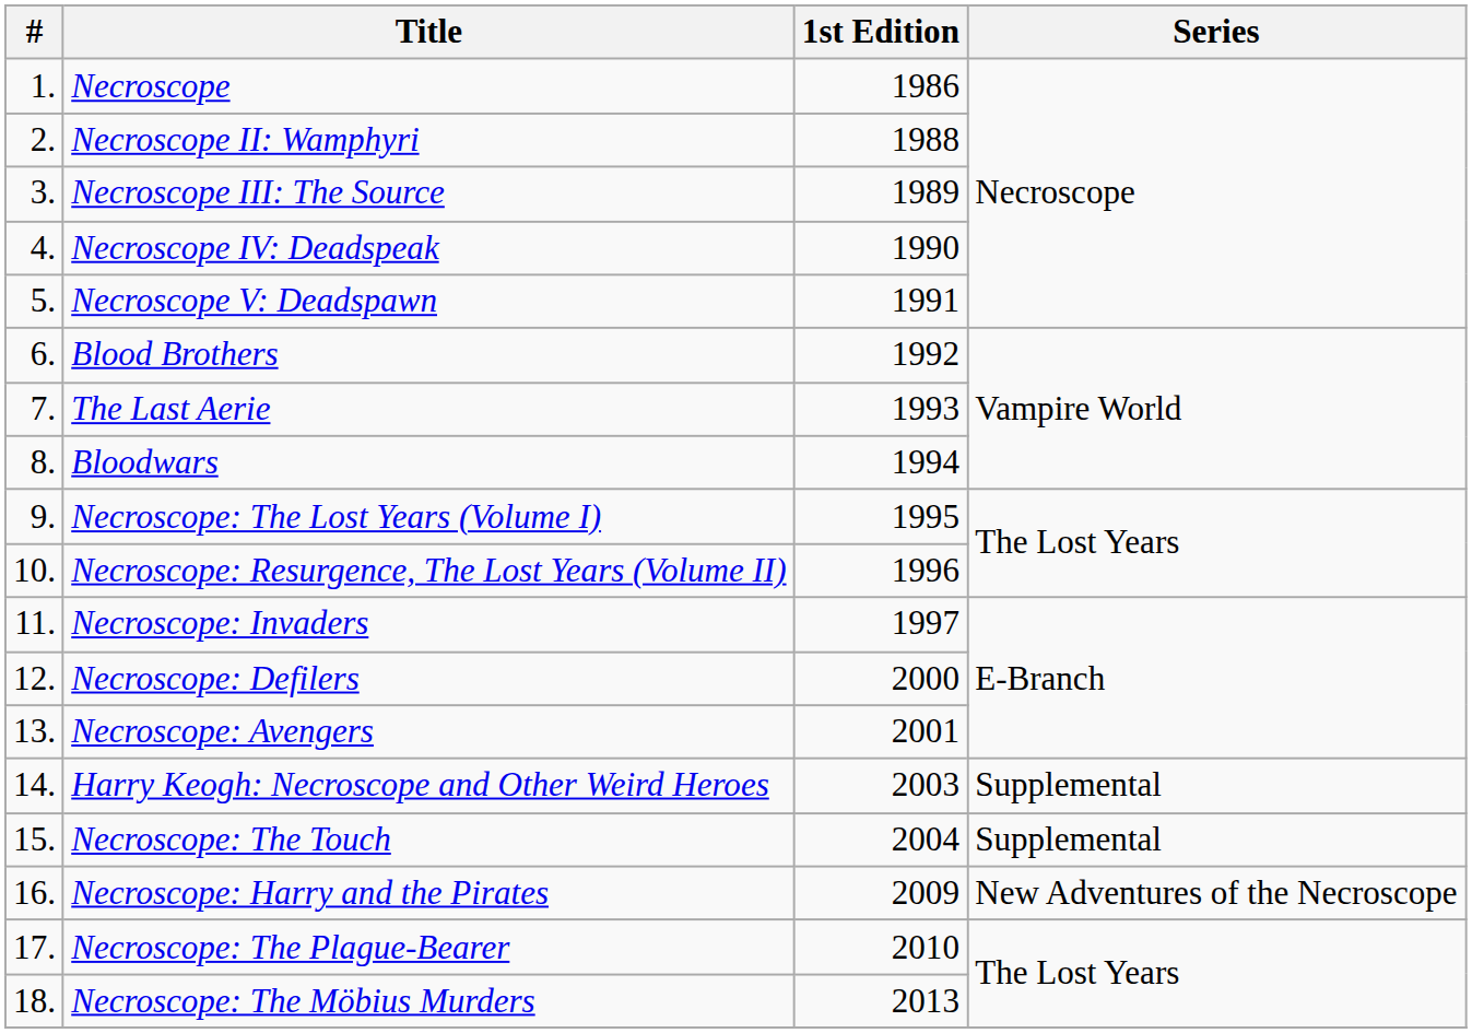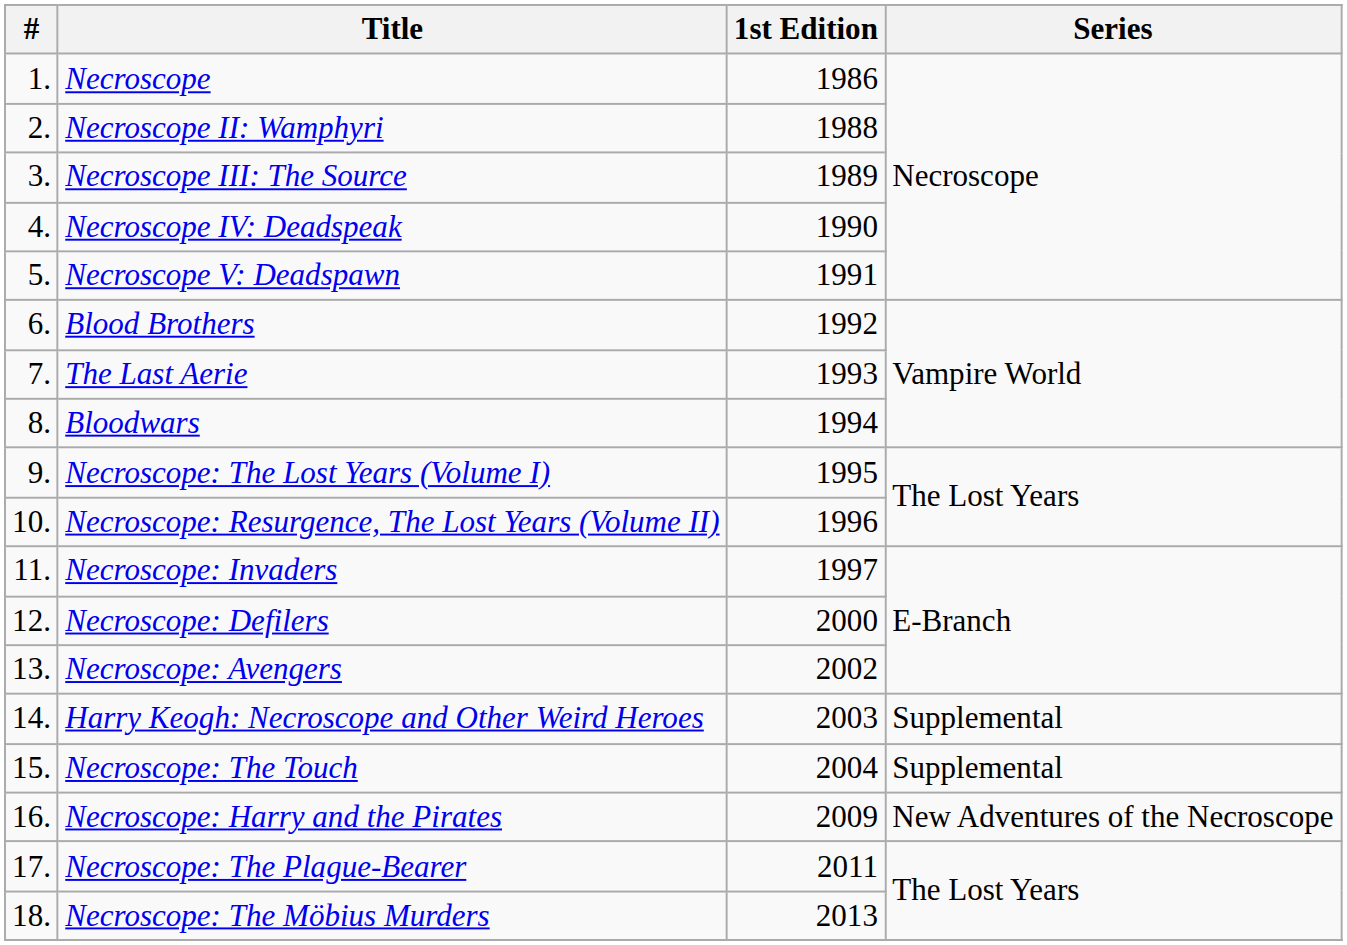Necroscope: Avengers | 1st Edition: 2001 -> 2002
Necroscope: The Plague-Bearer | 1st Edition: 2010 -> 2011
